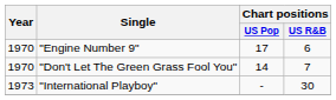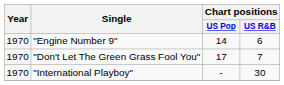"Engine Number 9" | Chart positions / US Pop: 17 -> 14
"Don't Let The Green Grass Fool You" | Chart positions / US Pop: 14 -> 17
"International Playboy" | Year: 1973 -> 1970
